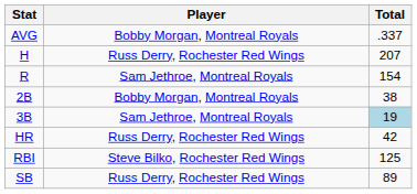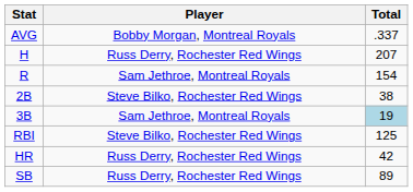2B | Player: Bobby Morgan, Montreal Royals -> Steve Bilko, Rochester Red Wings
rows swapped: HR <-> RBI
